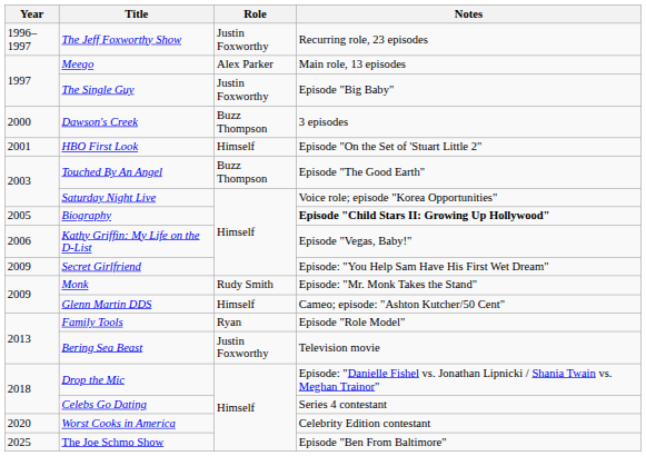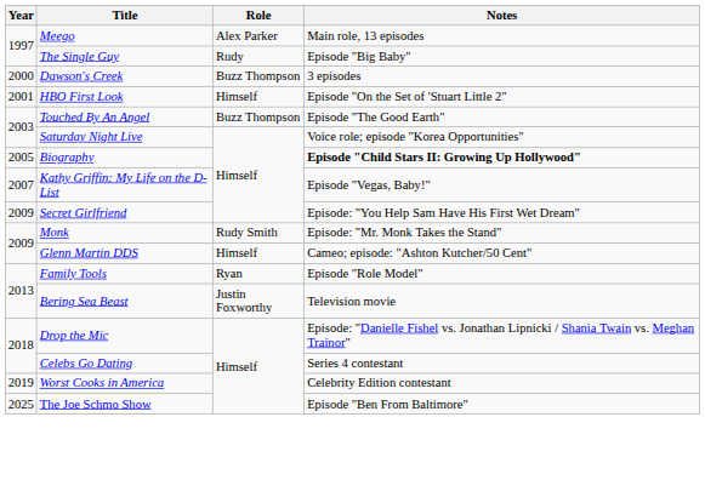- row: 1996–1997 | The Jeff Foxworthy Show | Justin Foxworthy | Recurring role, 23 episodes
The Single Guy | Role: Justin Foxworthy -> Rudy
Kathy Griffin: My Life on the D-List | Year: 2006 -> 2007
Worst Cooks in America | Year: 2020 -> 2019
